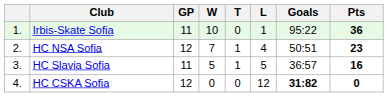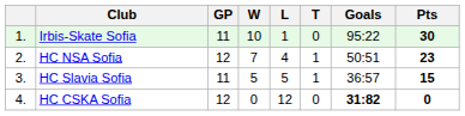columns swapped: T <-> L
Irbis-Skate Sofia | Pts: 36 -> 30
HC Slavia Sofia | Pts: 16 -> 15
